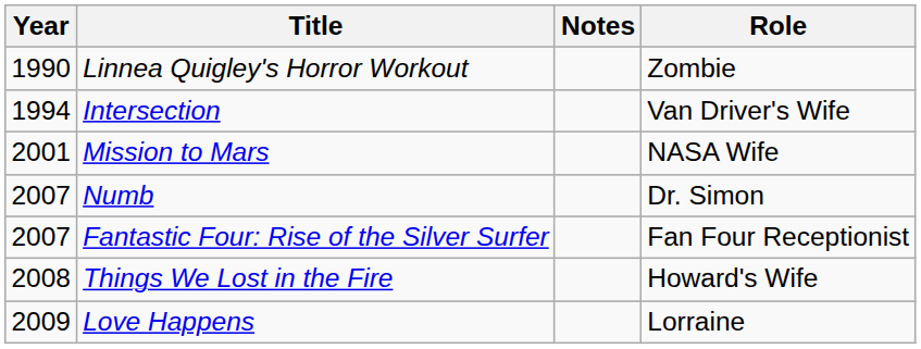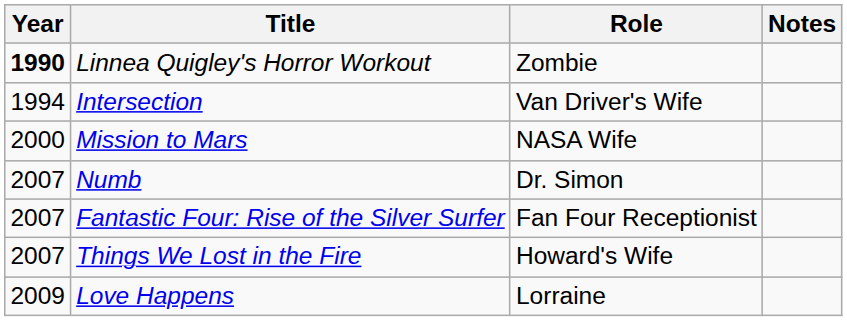columns swapped: Role <-> Notes
Linnea Quigley's Horror Workout | Year: normal -> bold
Mission to Mars | Year: 2001 -> 2000
Things We Lost in the Fire | Year: 2008 -> 2007
